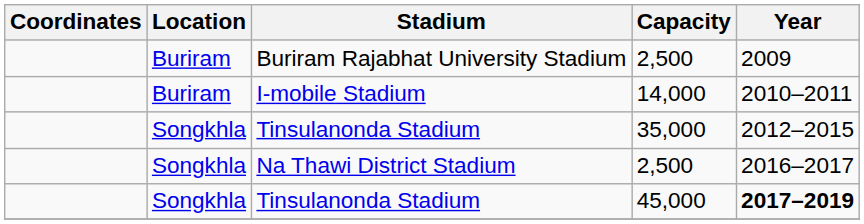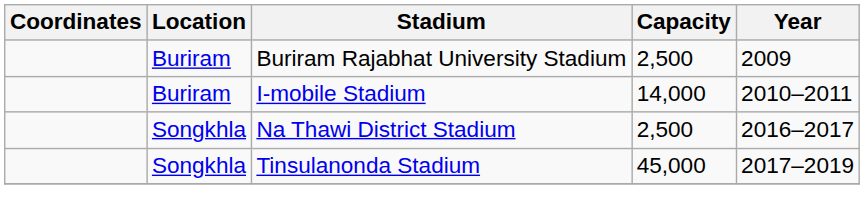- row: Songkhla | Tinsulanonda Stadium | 35,000 | 2012–2015
Tinsulanonda Stadium / 45,000 | Year: bold -> normal
